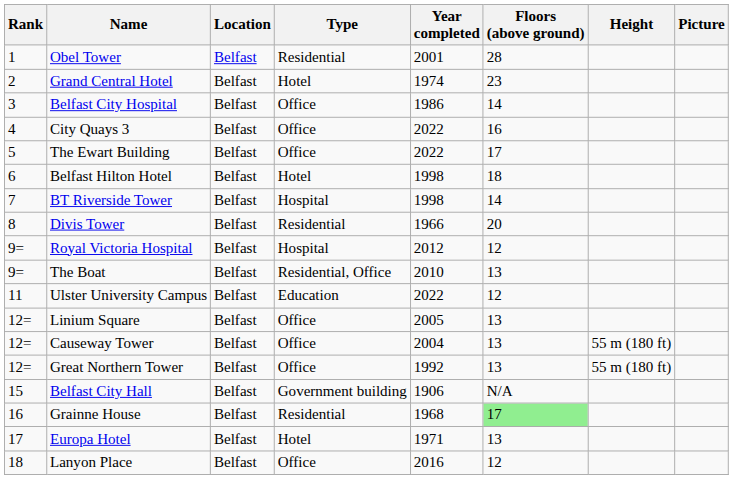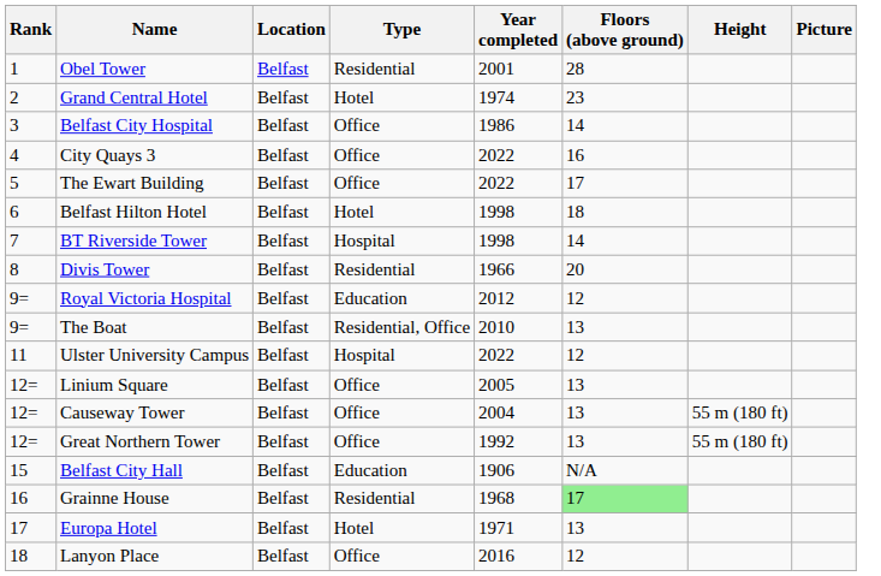Royal Victoria Hospital | Type: Hospital -> Education
Ulster University Campus | Type: Education -> Hospital
Belfast City Hall | Type: Government building -> Education
